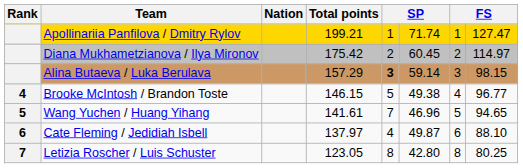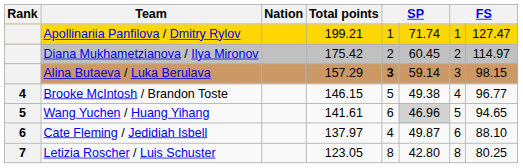Wang Yuchen / Huang Yihang | column 5: 7 -> 6
Wang Yuchen / Huang Yihang | column 6: no background -> lightgrey background
